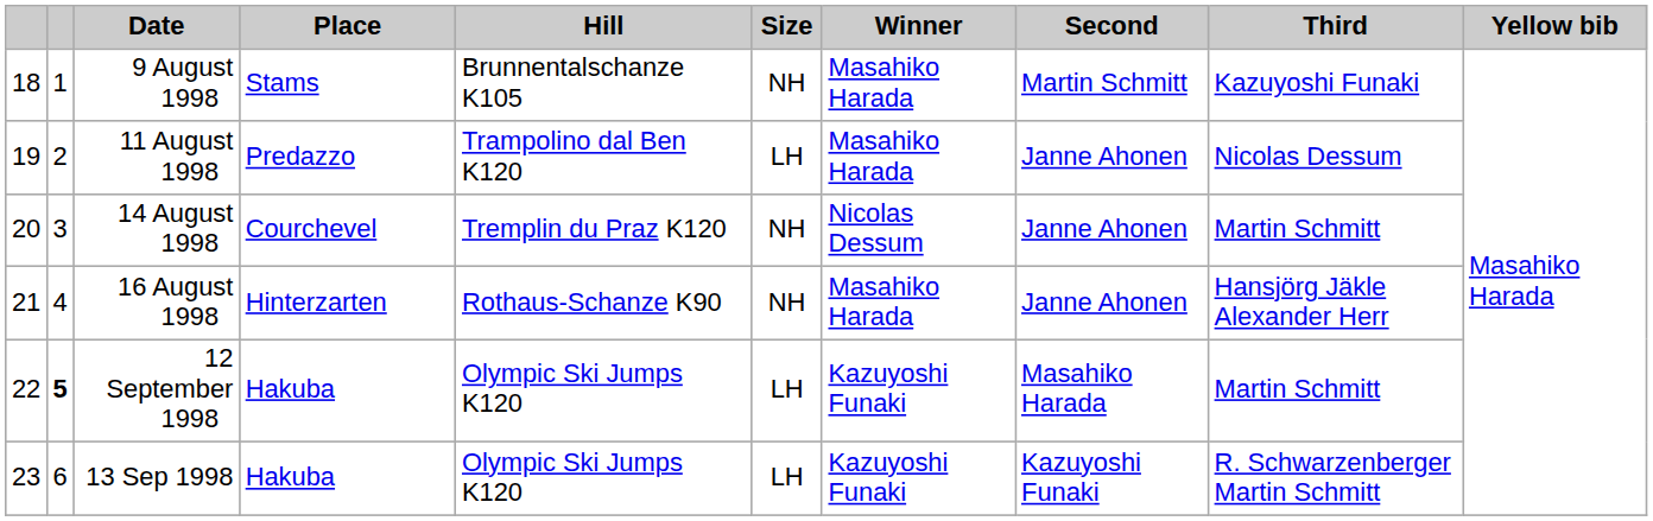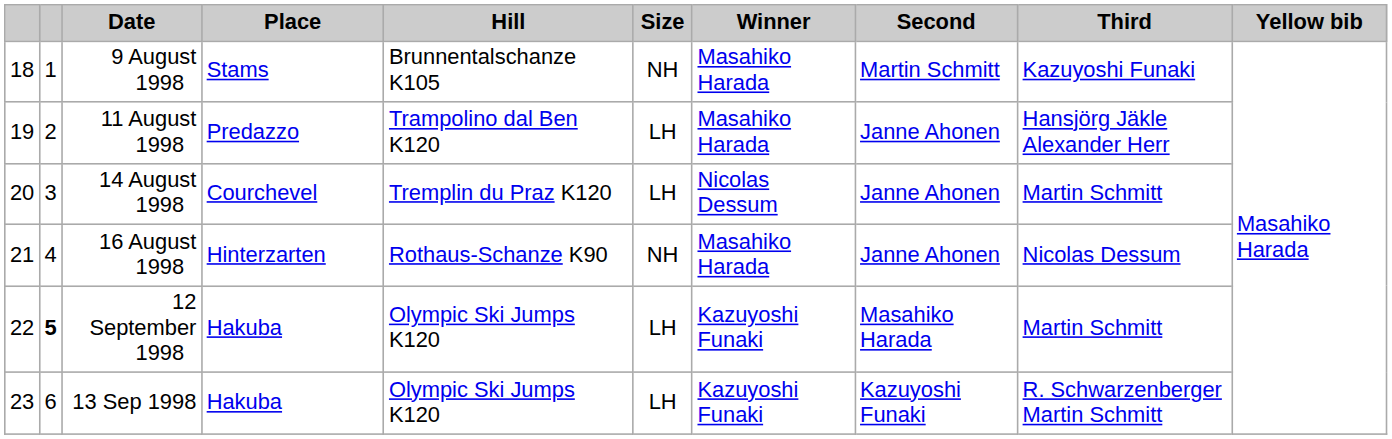11 August 1998 | Third: Nicolas Dessum -> Hansjörg Jäkle Alexander Herr
14 August 1998 | Size: NH -> LH
16 August 1998 | Third: Hansjörg Jäkle Alexander Herr -> Nicolas Dessum
